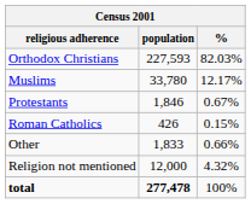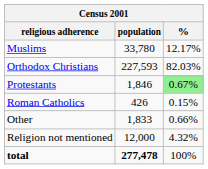rows swapped: Orthodox Christians <-> Muslims
Protestants | %: no background -> lightgreen background
